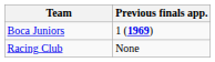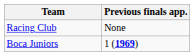rows swapped: Boca Juniors <-> Racing Club
